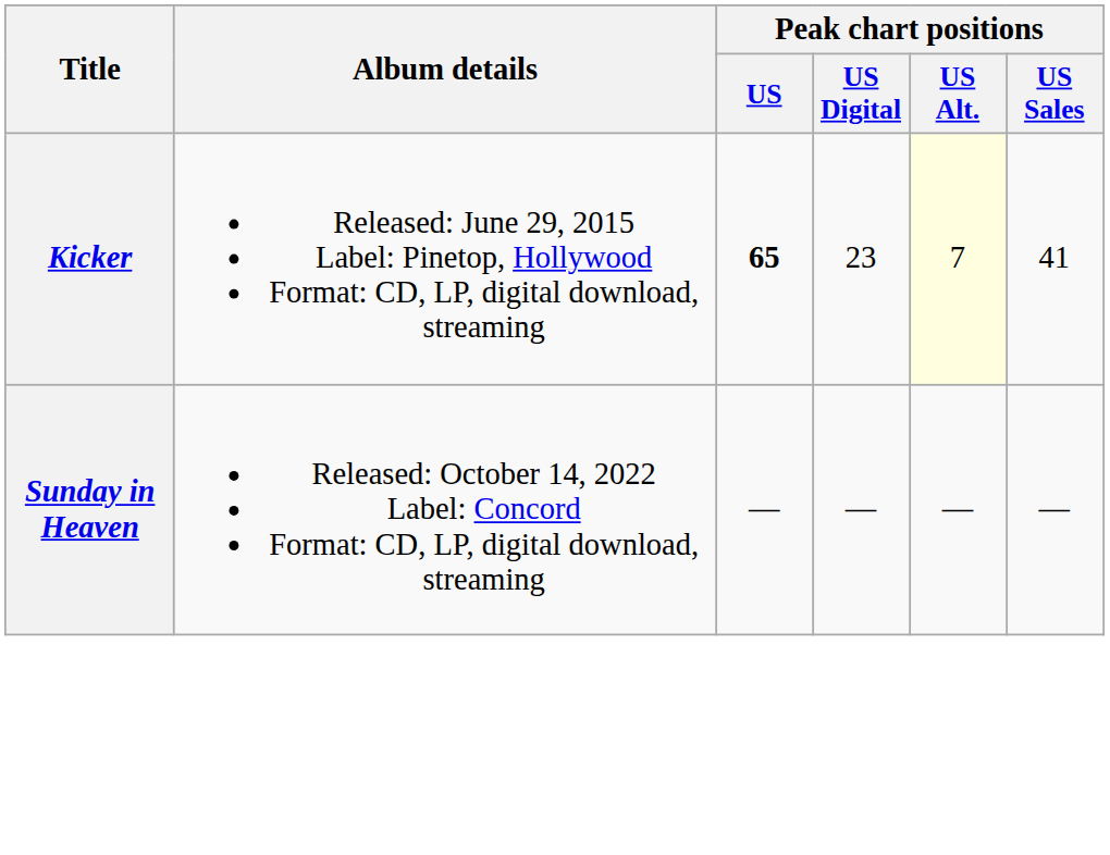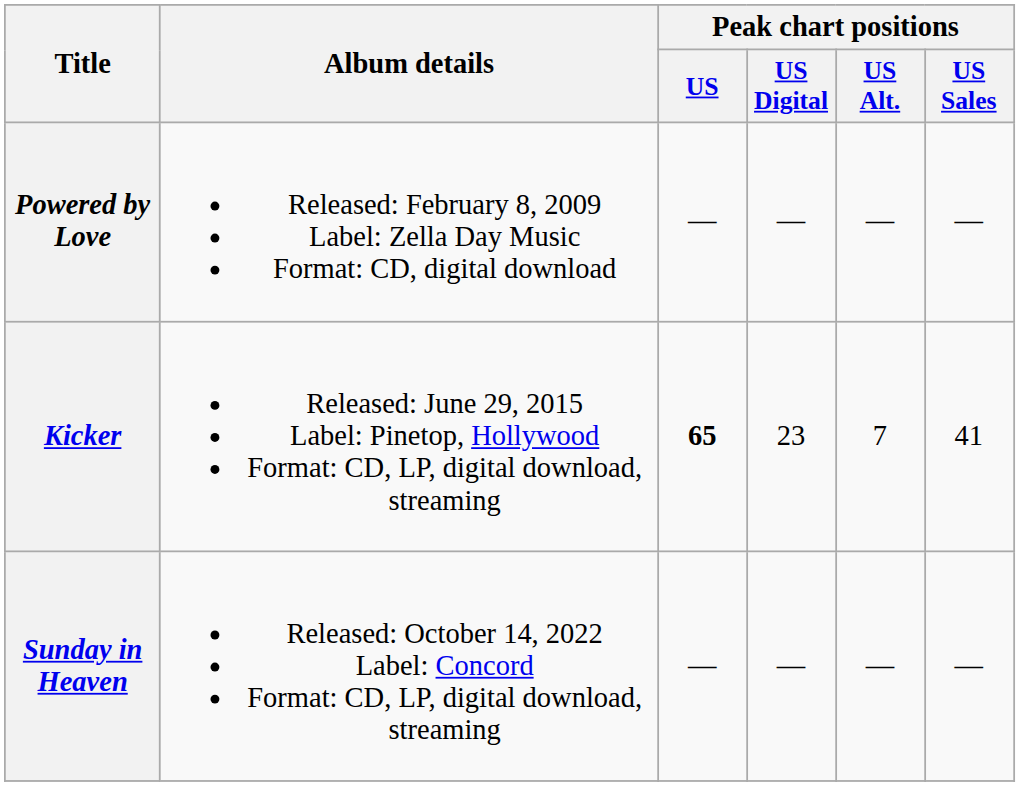+ row: Powered by Love | Released: February 8, 2009 Label: Zella Day Music Format: CD, digital download | — | — | — | —
Kicker | Peak chart positions / US Alt.: lightyellow background -> no background
